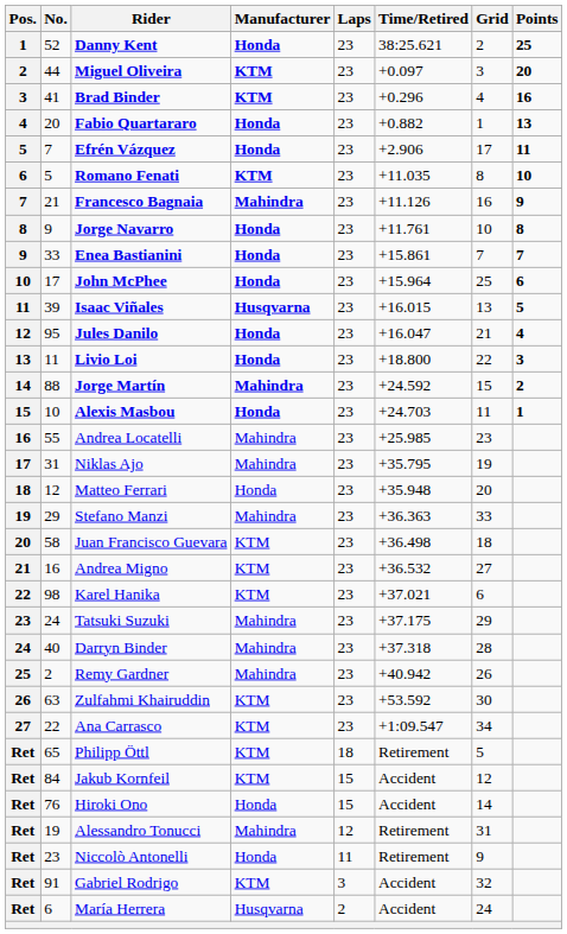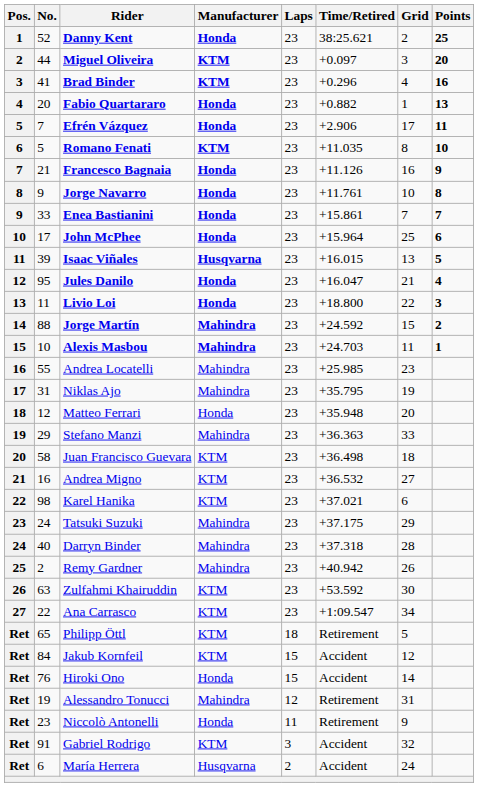Francesco Bagnaia | Manufacturer: Mahindra -> Honda
Alexis Masbou | Manufacturer: Honda -> Mahindra
